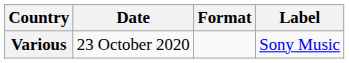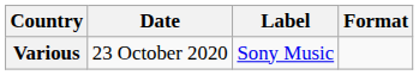columns swapped: Format <-> Label
